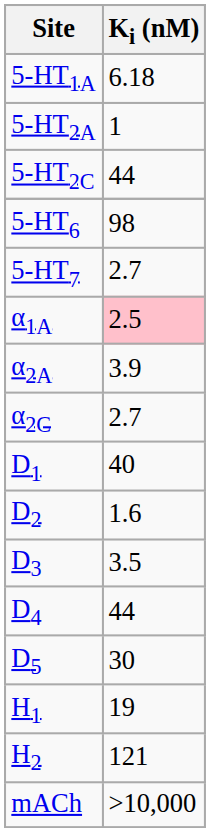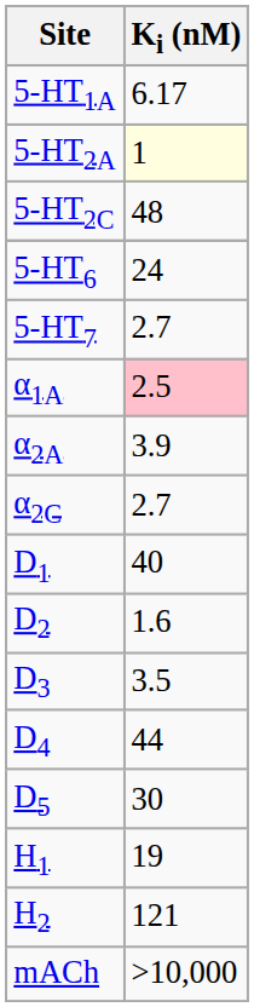5-HT1A | Ki (nM): 6.18 -> 6.17
5-HT2A | Ki (nM): no background -> lightyellow background
5-HT2C | Ki (nM): 44 -> 48
5-HT6 | Ki (nM): 98 -> 24
